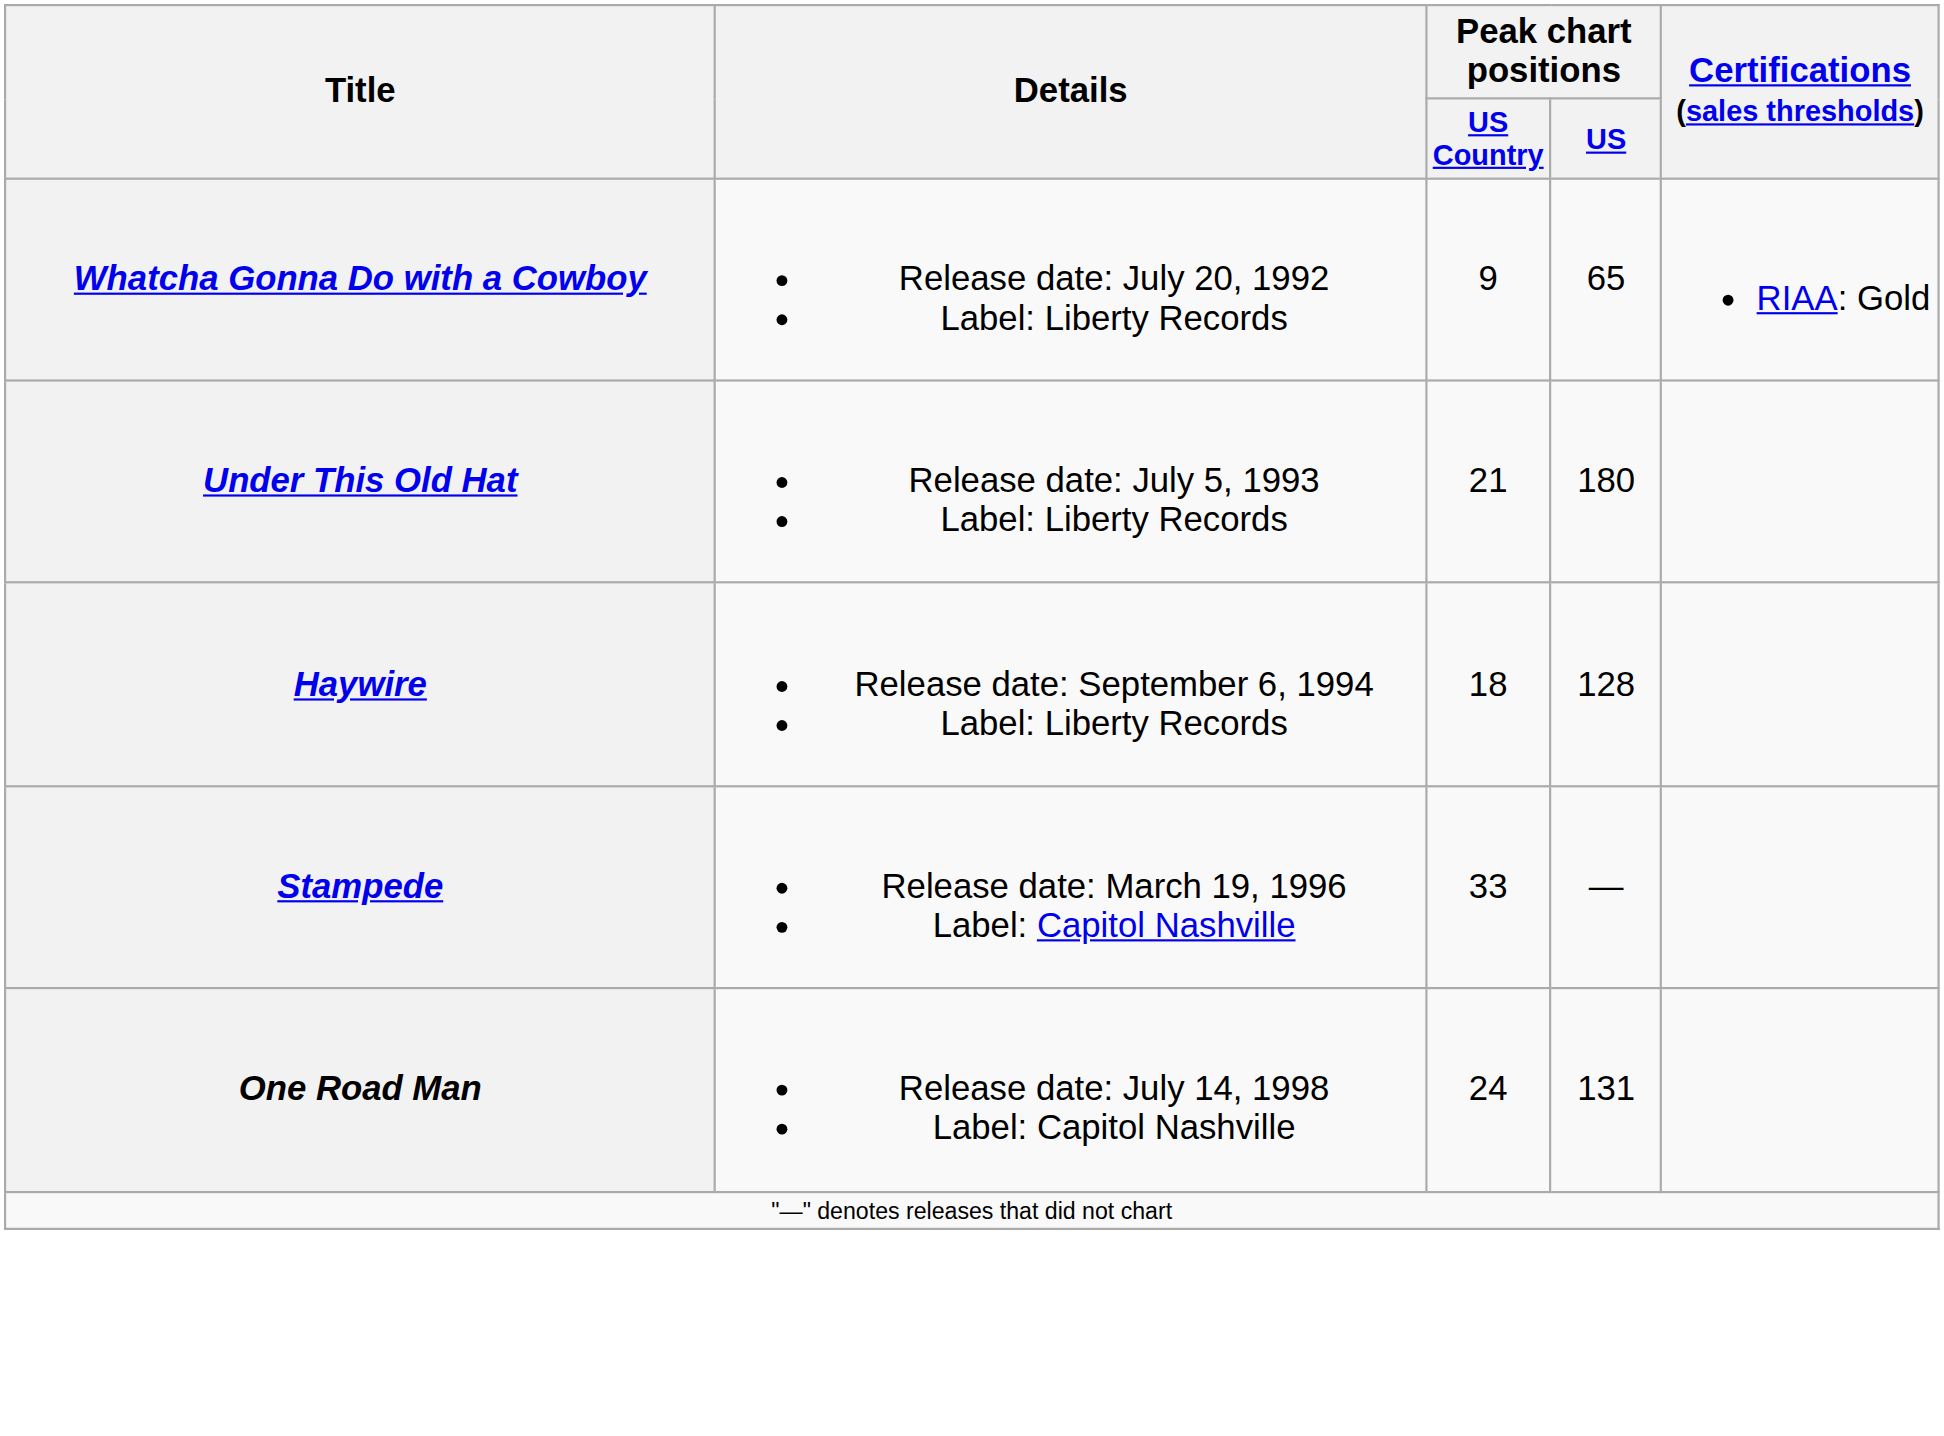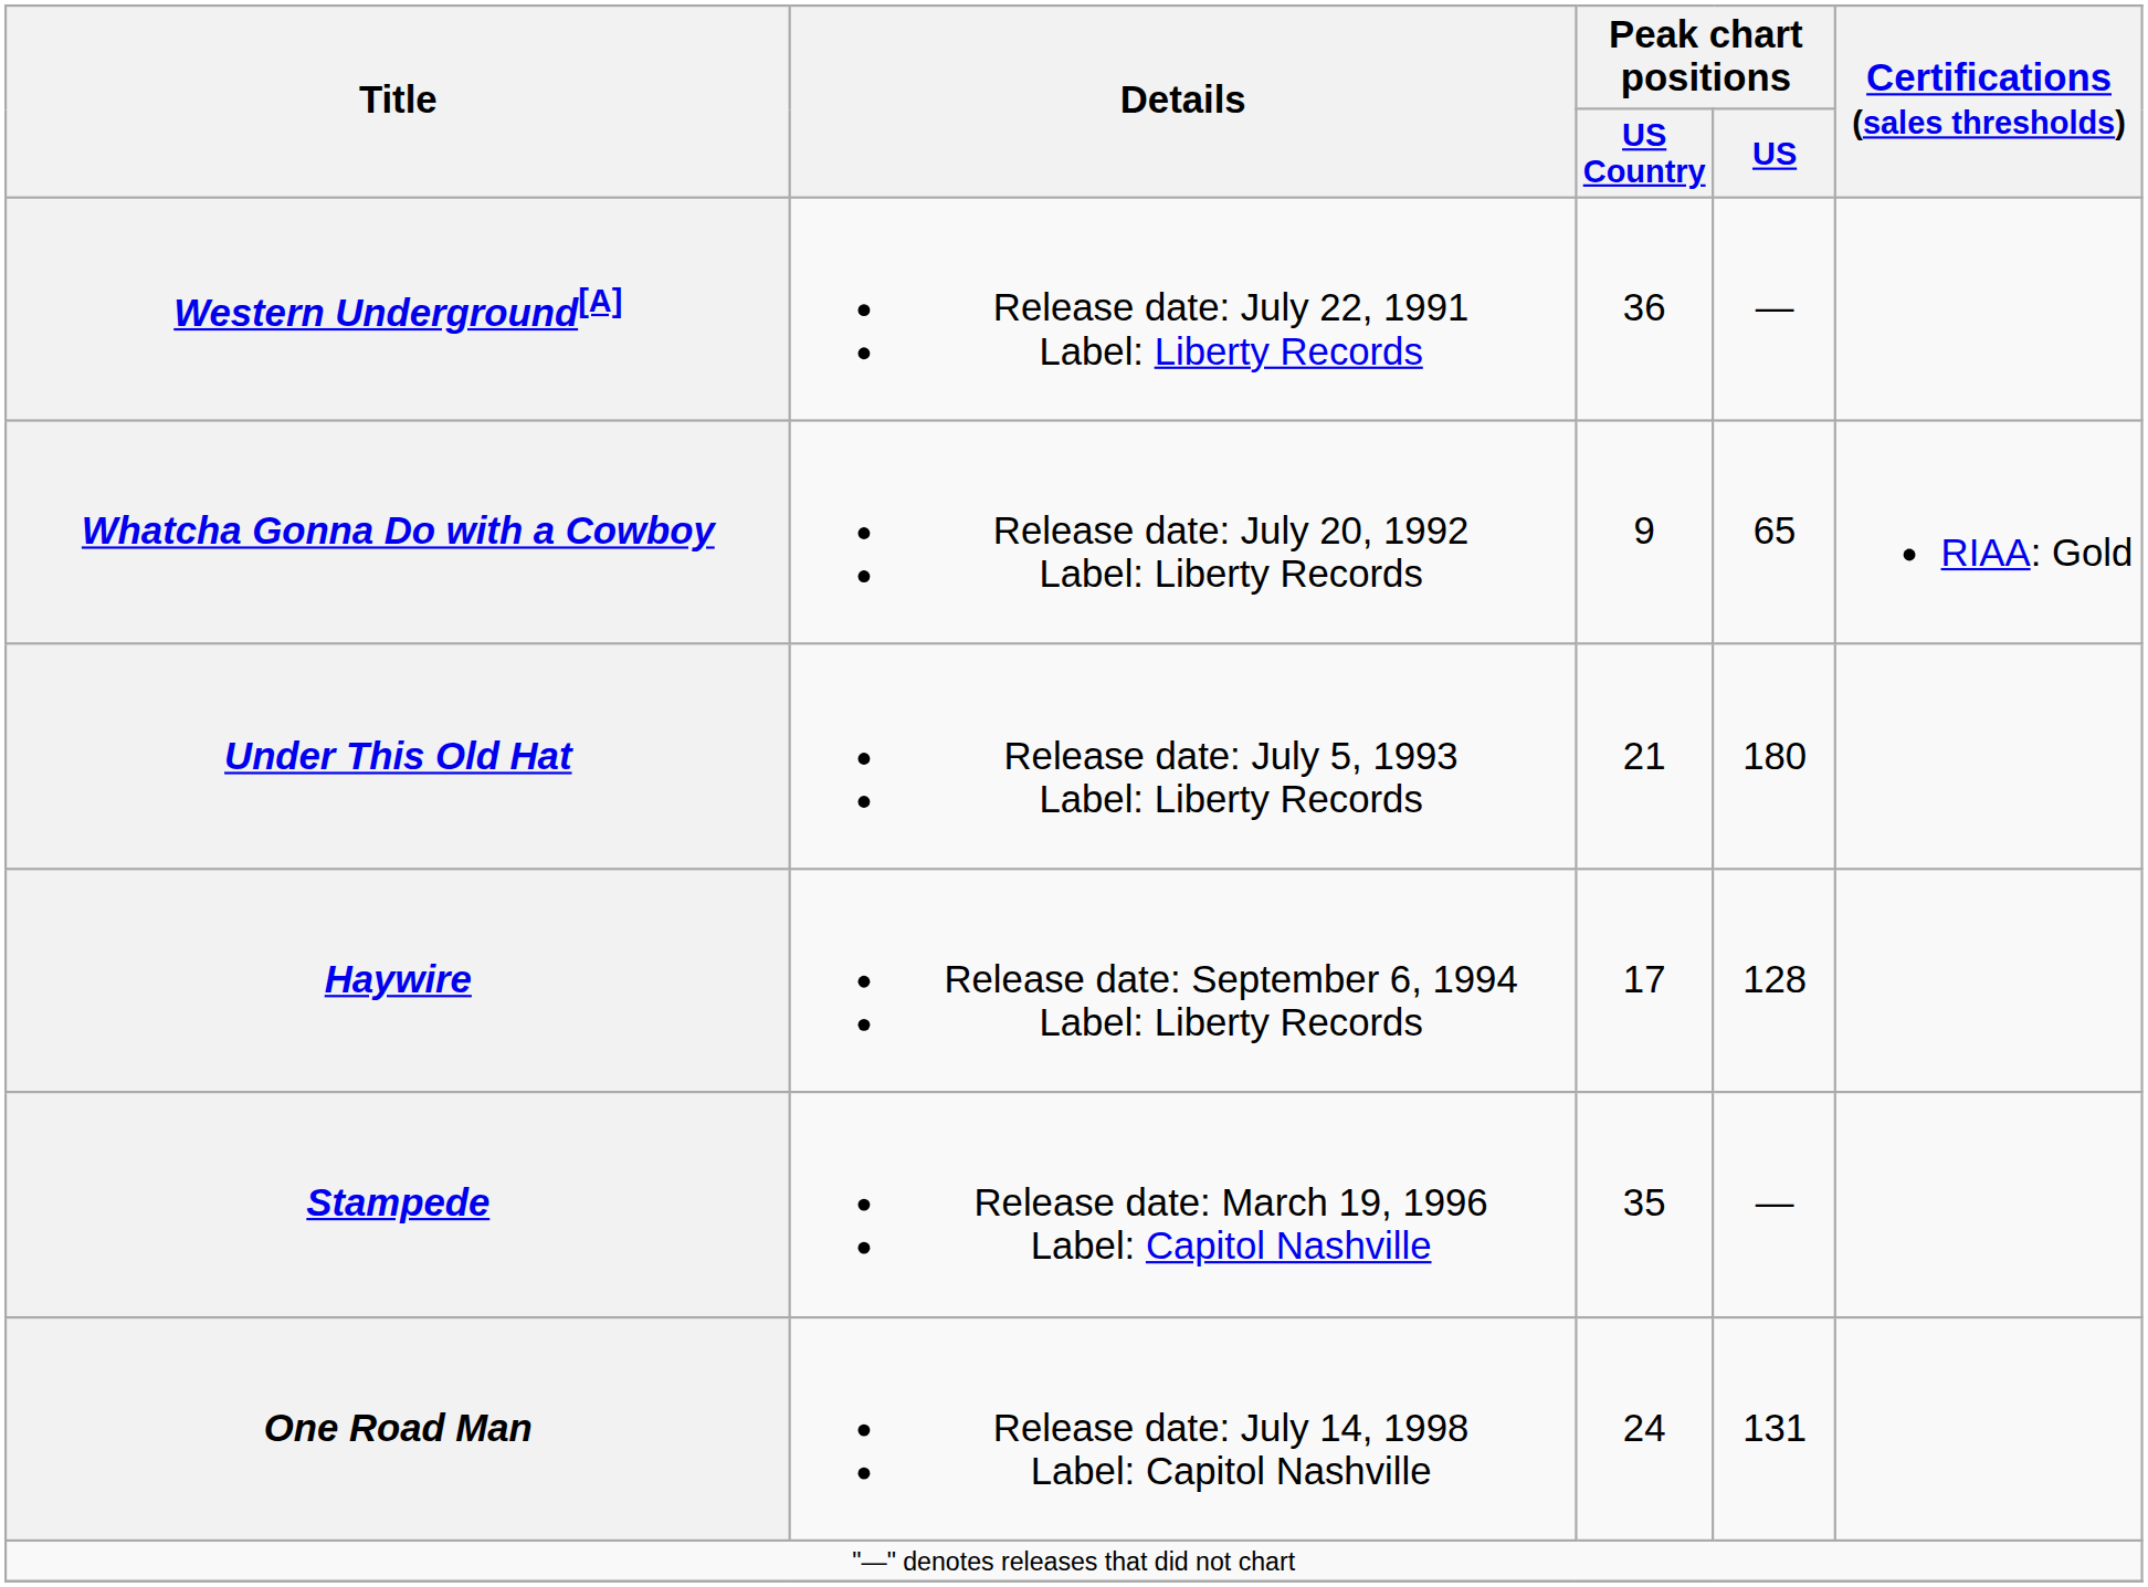+ row: Western Underground[A] | Release date: July 22, 1991 Label: Liberty Records | 36 | —
Haywire | Peak chart positions / US Country: 18 -> 17
Stampede | Peak chart positions / US Country: 33 -> 35
